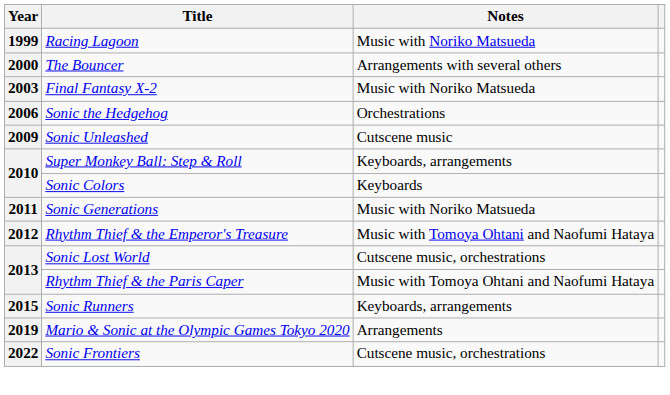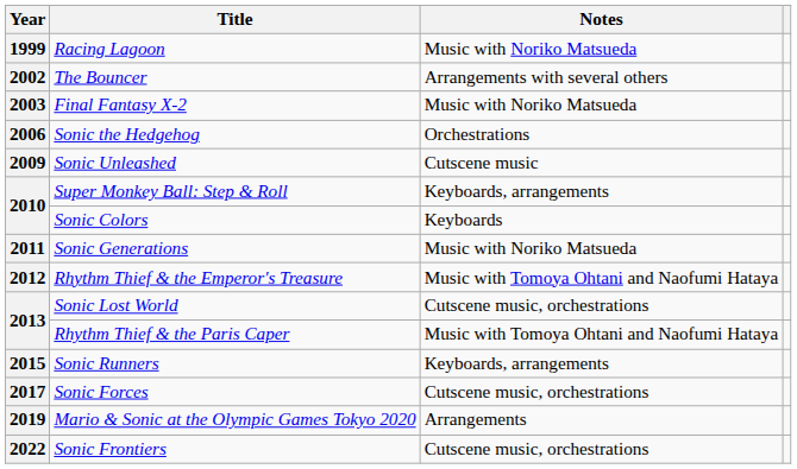The Bouncer | Year: 2000 -> 2002
+ row: 2017 | Sonic Forces | Cutscene music, orchestrations
